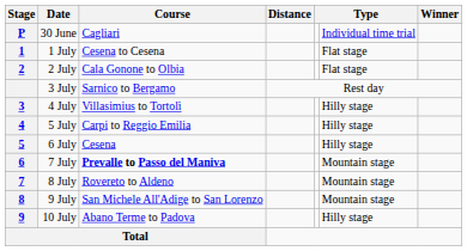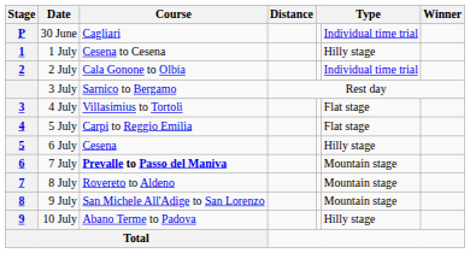1 July | column 6: Flat stage -> Hilly stage
2 July | column 6: Flat stage -> Individual time trial
4 July | column 6: Hilly stage -> Flat stage
5 July | column 6: Hilly stage -> Flat stage
